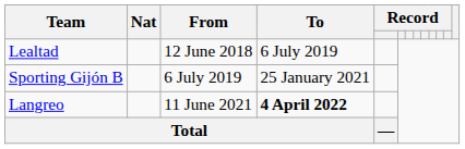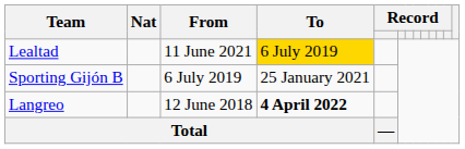Lealtad | From: 12 June 2018 -> 11 June 2021
Lealtad | To: no background -> gold background
Langreo | From: 11 June 2021 -> 12 June 2018
